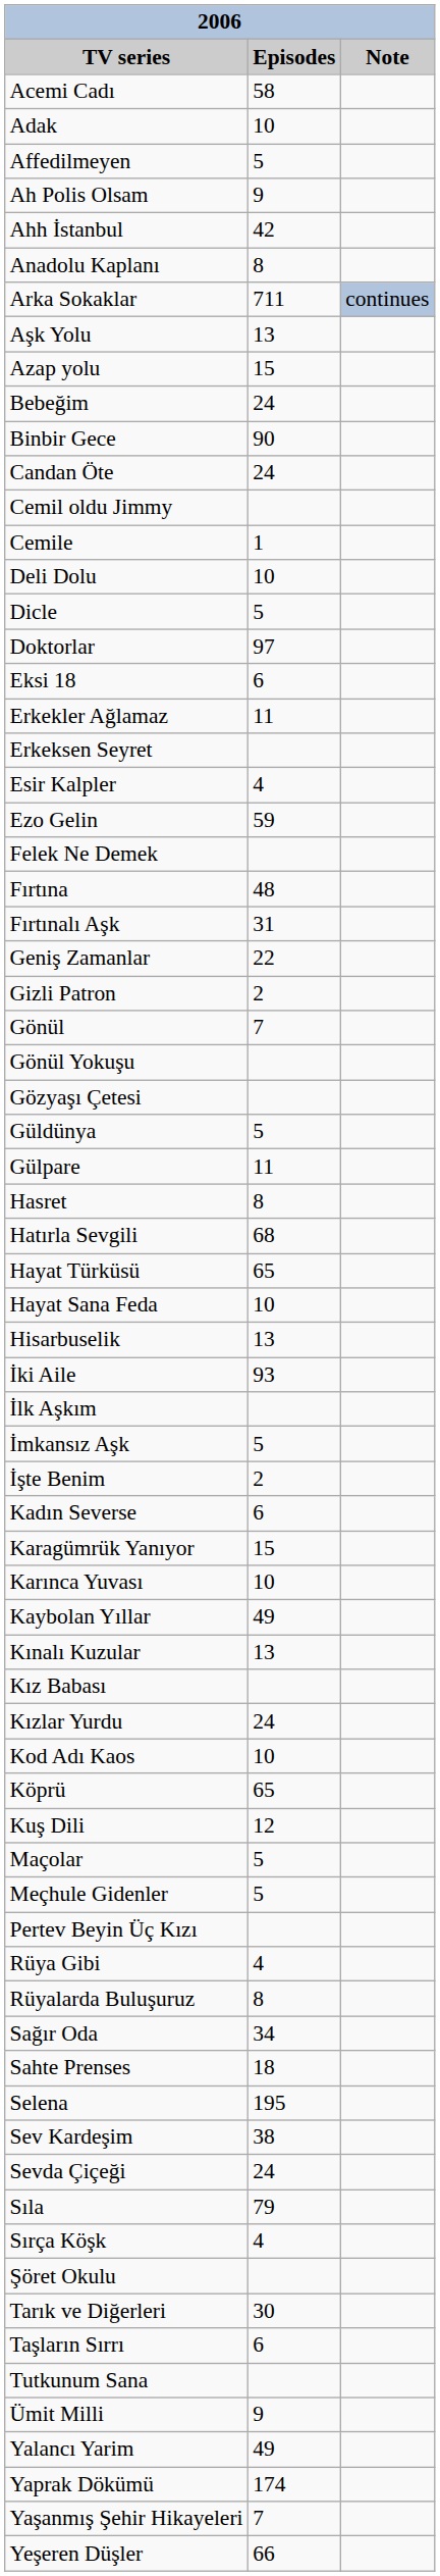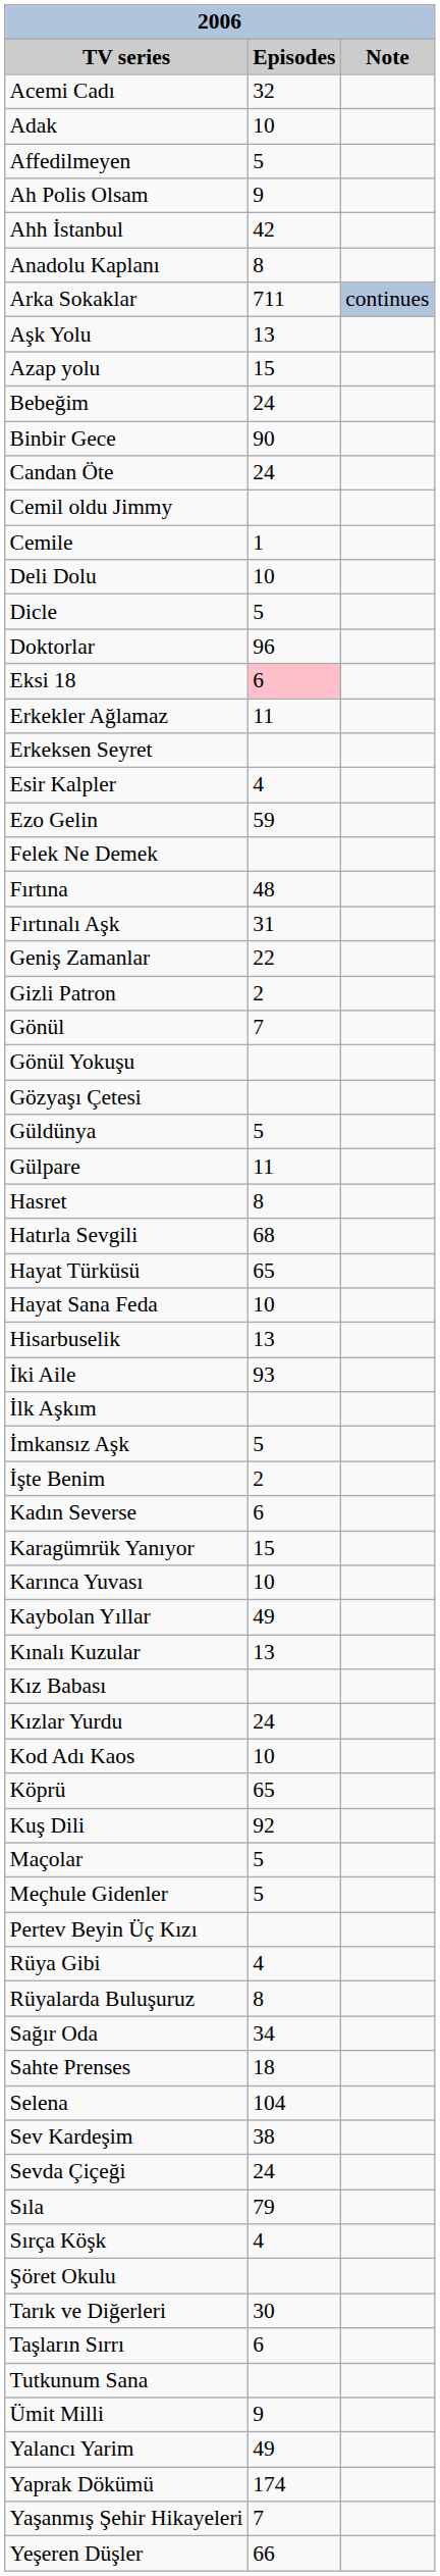Acemi Cadı | Episodes: 58 -> 32
Doktorlar | Episodes: 97 -> 96
Eksi 18 | Episodes: no background -> pink background
Kuş Dili | Episodes: 12 -> 92
Selena | Episodes: 195 -> 104
